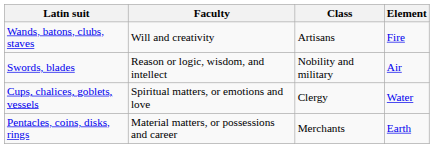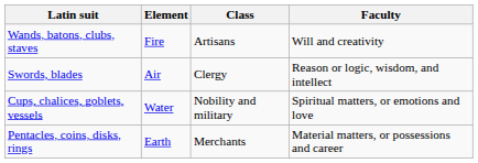columns swapped: Element <-> Faculty
Swords, blades | Class: Nobility and military -> Clergy
Cups, chalices, goblets, vessels | Class: Clergy -> Nobility and military
